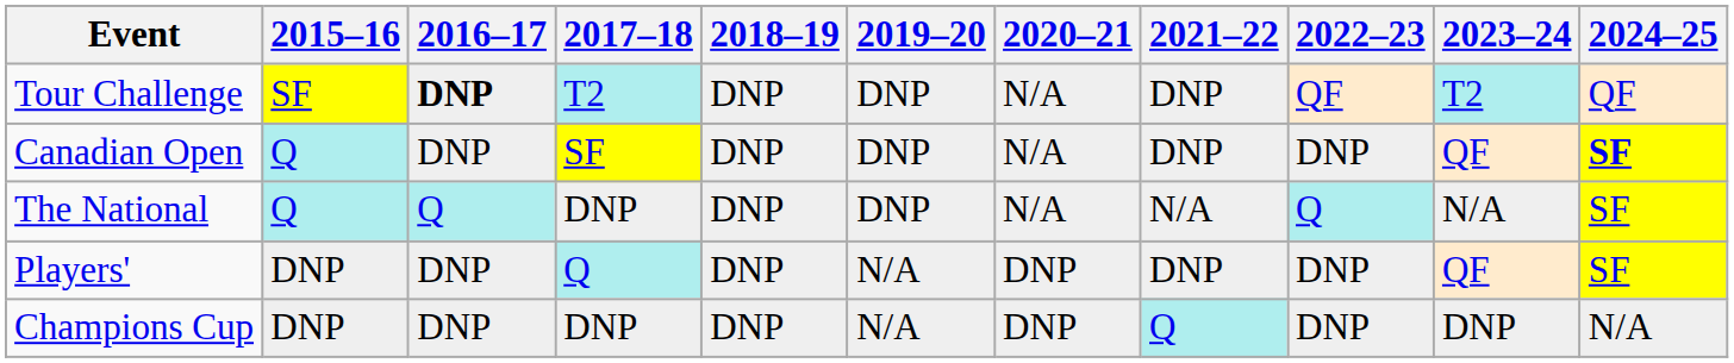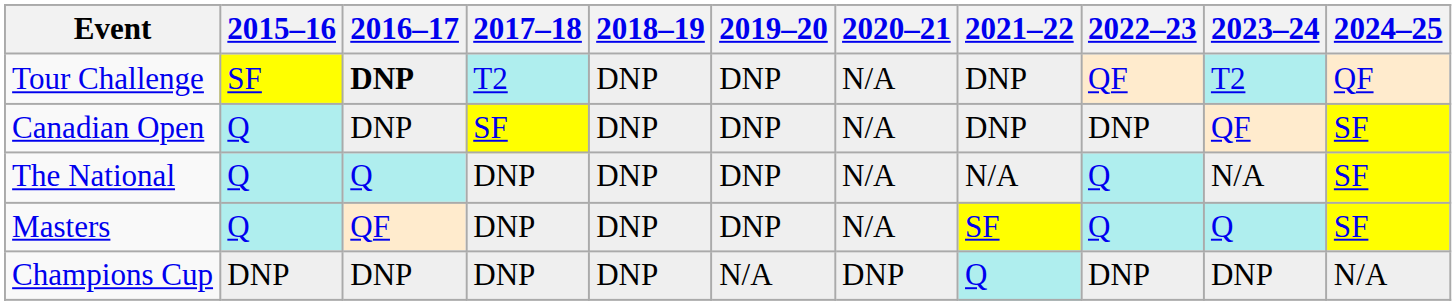Canadian Open | 2024–25: bold -> normal
+ row: Masters | Q | QF | DNP | DNP | DNP | N/A | SF | Q | Q | SF
- row: Players' | DNP | DNP | Q | DNP | N/A | DNP | DNP | DNP | QF | SF
